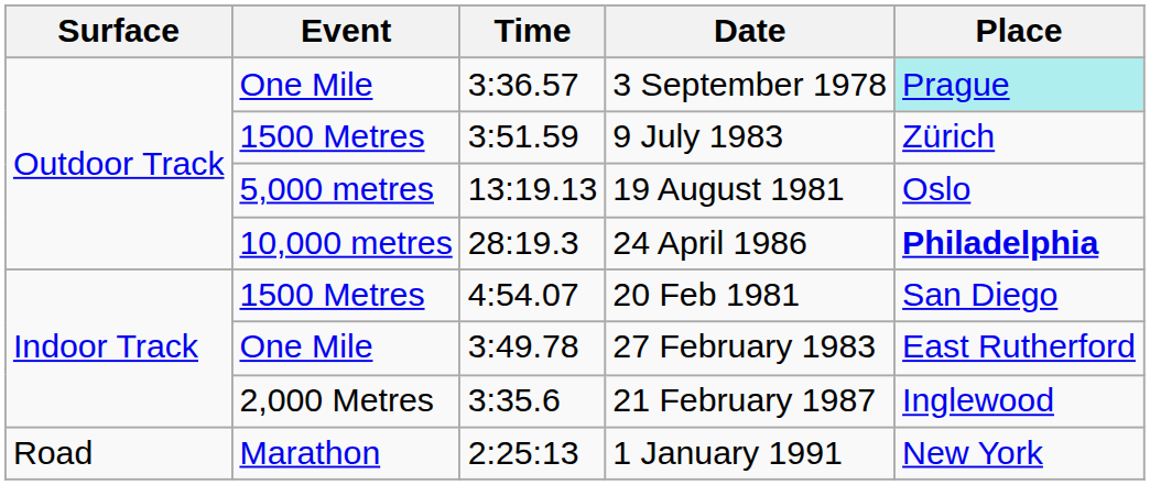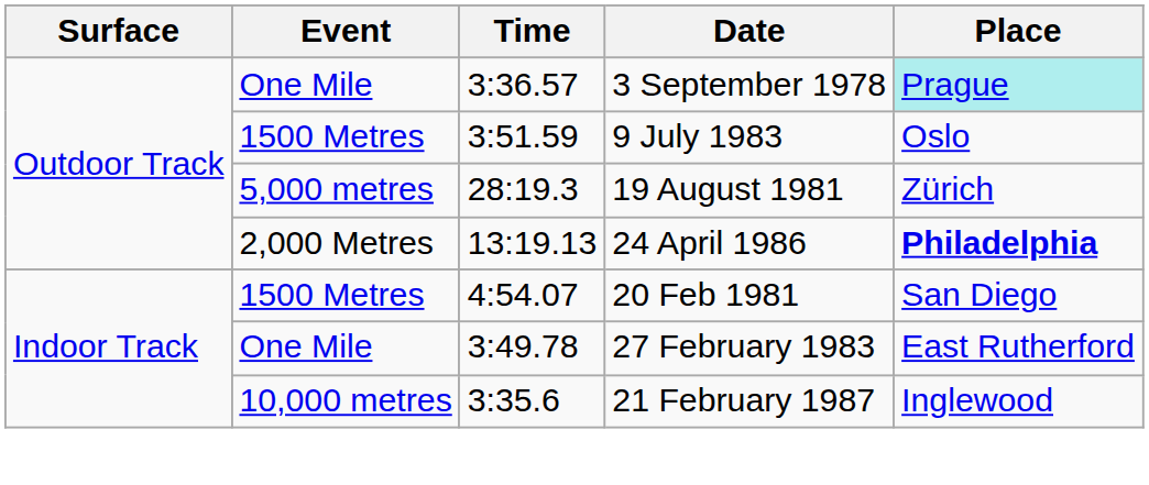9 July 1983 | Place: Zürich -> Oslo
19 August 1981 | Time: 13:19.13 -> 28:19.3
19 August 1981 | Place: Oslo -> Zürich
24 April 1986 | Event: 10,000 metres -> 2,000 Metres
24 April 1986 | Time: 28:19.3 -> 13:19.13
21 February 1987 | Event: 2,000 Metres -> 10,000 metres
- row: Road | Marathon | 2:25:13 | 1 January 1991 | New York
